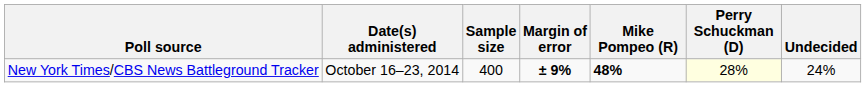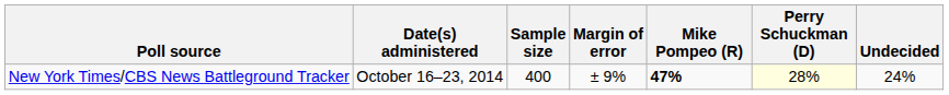New York Times/CBS News Battleground Tracker | Margin of error: bold -> normal
New York Times/CBS News Battleground Tracker | Mike Pompeo (R): 48% -> 47%
